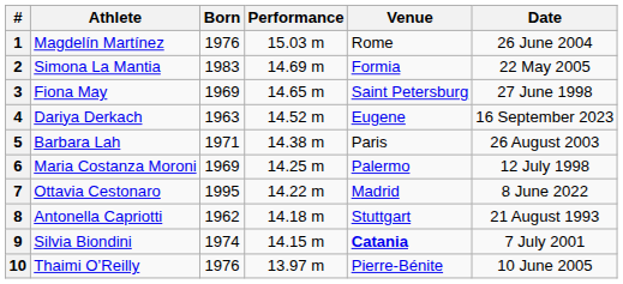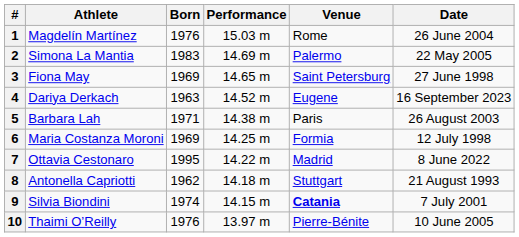2 | Venue: Formia -> Palermo
6 | Venue: Palermo -> Formia
